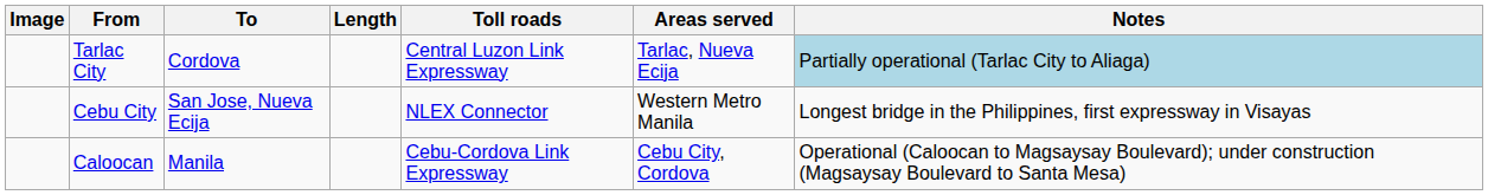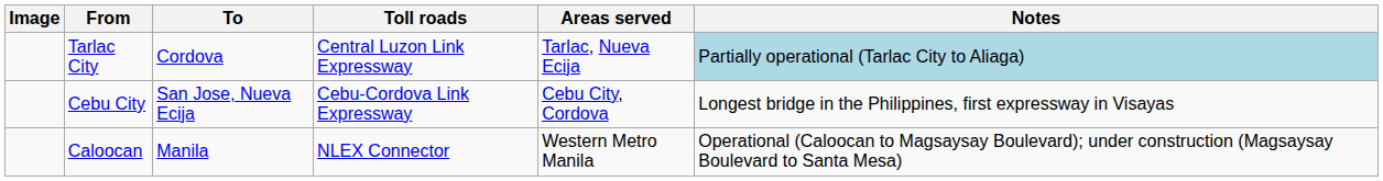- column: Length
Cebu City | Toll roads: NLEX Connector -> Cebu-Cordova Link Expressway
Cebu City | Areas served: Western Metro Manila -> Cebu City, Cordova
Caloocan | Toll roads: Cebu-Cordova Link Expressway -> NLEX Connector
Caloocan | Areas served: Cebu City, Cordova -> Western Metro Manila
